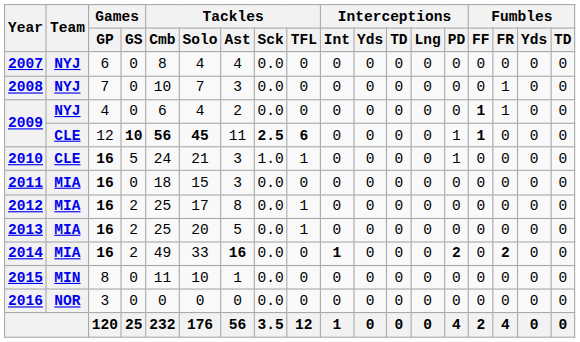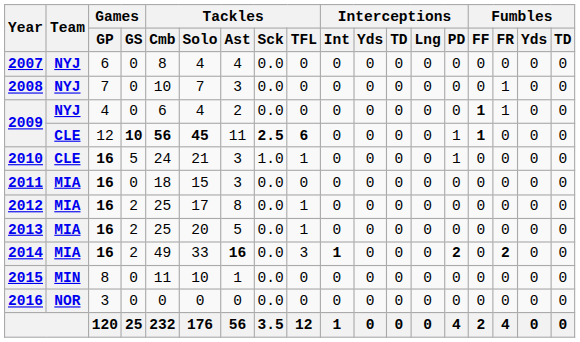2014 | Tackles / TFL: 0 -> 3
